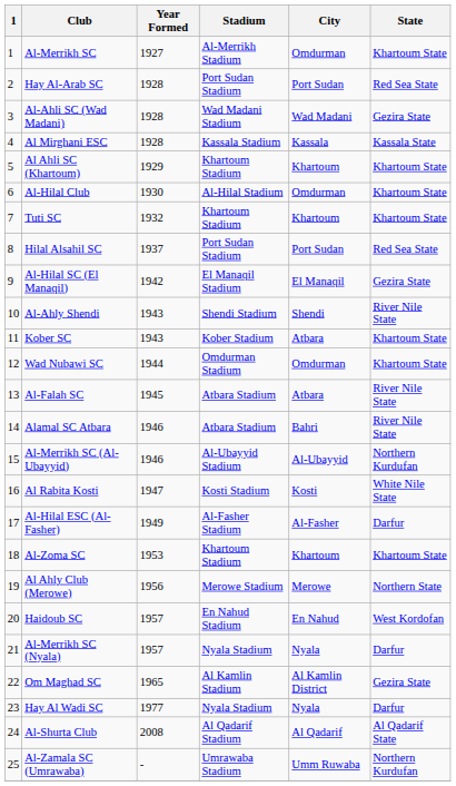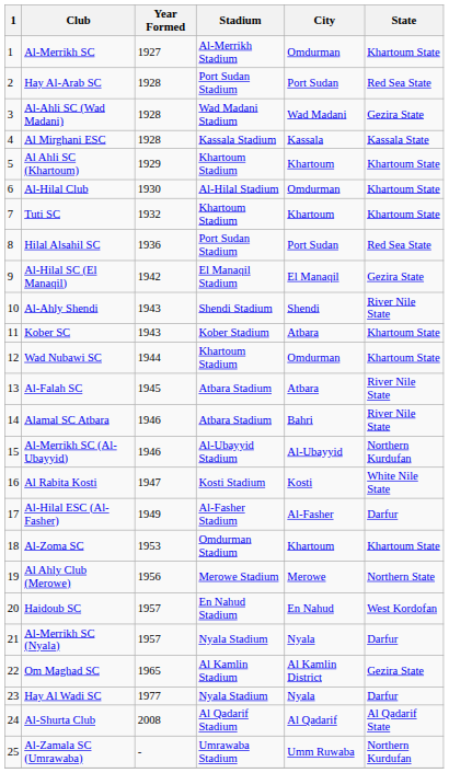Hilal Alsahil SC | Year Formed: 1937 -> 1936
Wad Nubawi SC | Stadium: Omdurman Stadium -> Khartoum Stadium
Al-Zoma SC | Stadium: Khartoum Stadium -> Omdurman Stadium
